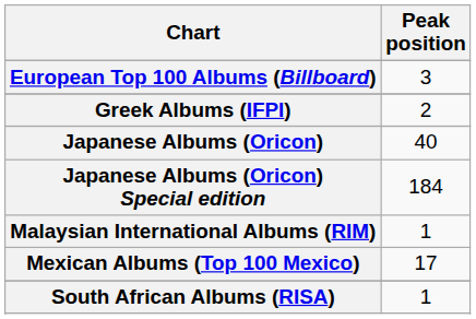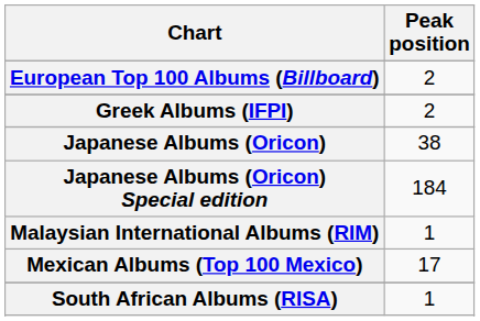European Top 100 Albums (Billboard) | Peak position: 3 -> 2
Japanese Albums (Oricon) | Peak position: 40 -> 38
